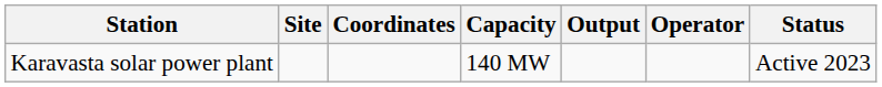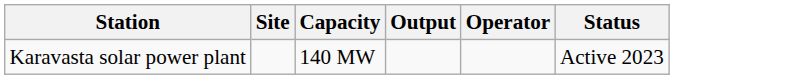- column: Coordinates
